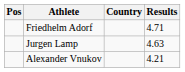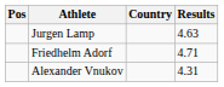rows swapped: Friedhelm Adorf <-> Jurgen Lamp
Alexander Vnukov | Results: 4.21 -> 4.31
